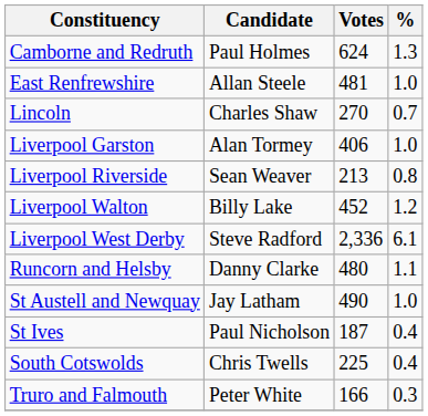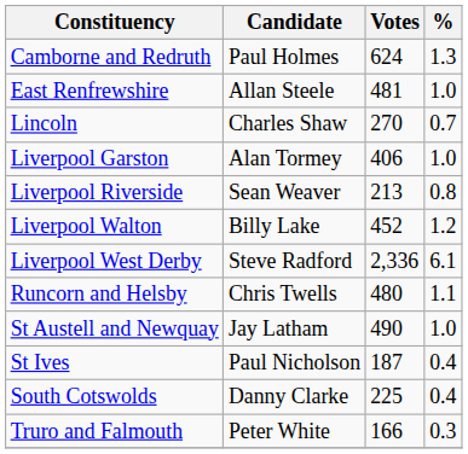Runcorn and Helsby | Candidate: Danny Clarke -> Chris Twells
South Cotswolds | Candidate: Chris Twells -> Danny Clarke
